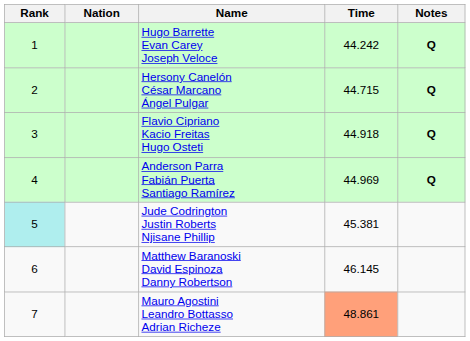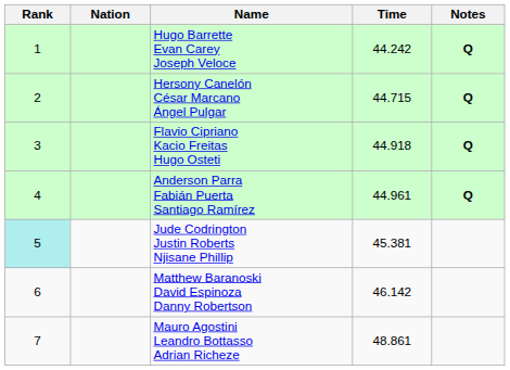Anderson Parra Fabián Puerta Santiago Ramírez | Time: 44.969 -> 44.961
Matthew Baranoski David Espinoza Danny Robertson | Time: 46.145 -> 46.142
Mauro Agostini Leandro Bottasso Adrian Richeze | Time: lightsalmon background -> no background
